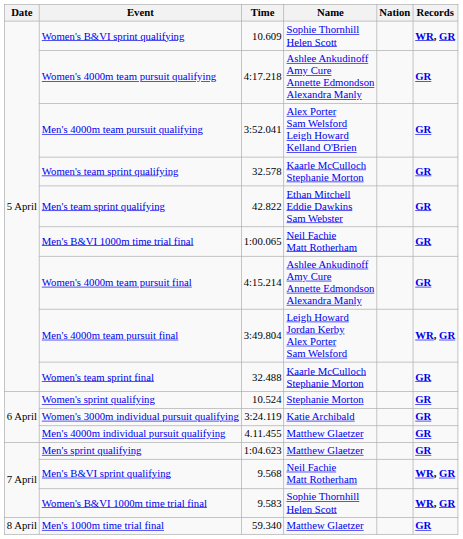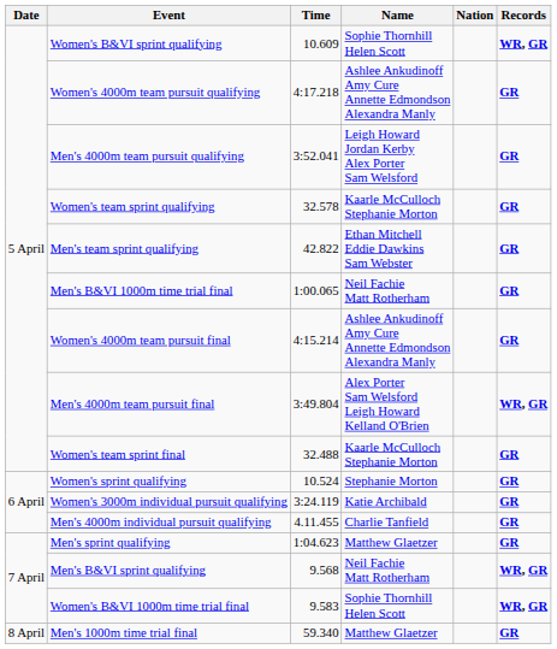Men's 4000m team pursuit qualifying | Name: Alex Porter Sam Welsford Leigh Howard Kelland O'Brien -> Leigh Howard Jordan Kerby Alex Porter Sam Welsford
Men's 4000m team pursuit final | Name: Leigh Howard Jordan Kerby Alex Porter Sam Welsford -> Alex Porter Sam Welsford Leigh Howard Kelland O'Brien
Men's 4000m individual pursuit qualifying | Name: Matthew Glaetzer -> Charlie Tanfield
